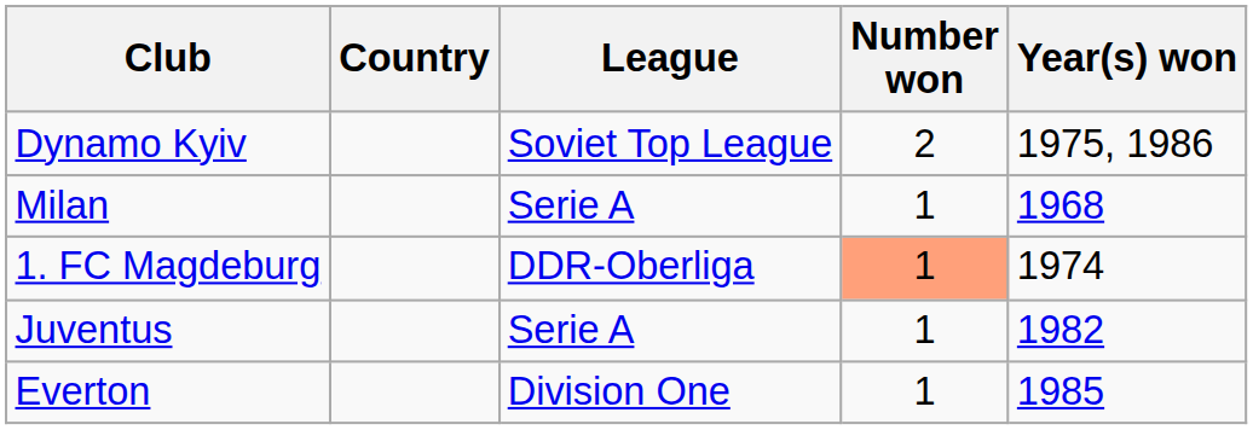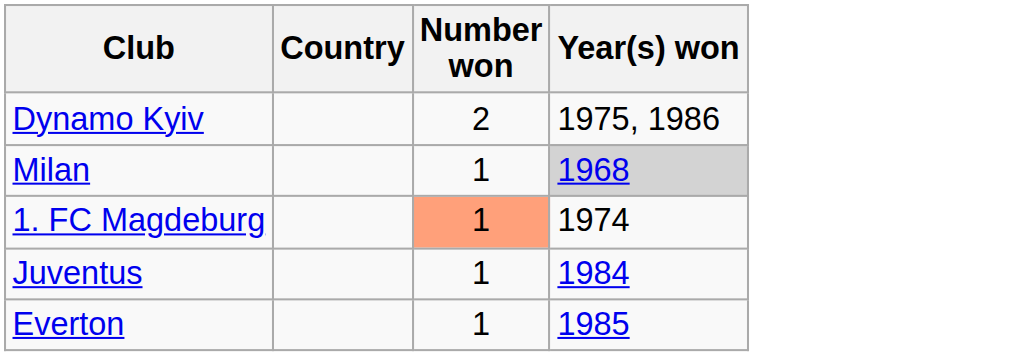- column: League | Soviet Top League | Serie A | DDR-Oberliga | Serie A | Division One
Milan | Year(s) won: no background -> lightgrey background
Juventus | Year(s) won: 1982 -> 1984
